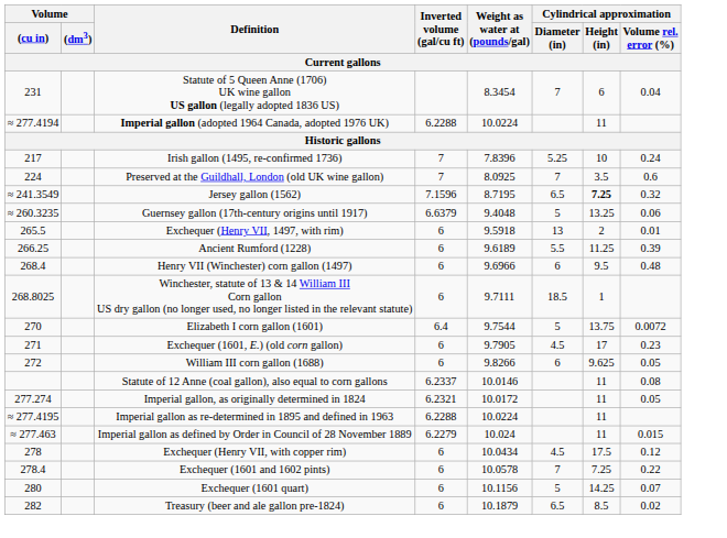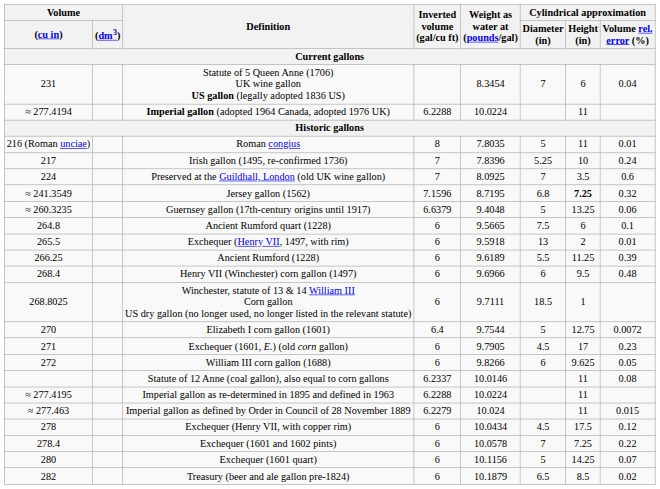+ row: 216 (Roman unciae) | Roman congius | 8 | 7.8035 | 5 | 11 | 0.01
Jersey gallon (1562) | Cylindrical approximation / Diameter (in): 6.5 -> 6.8
+ row: 264.8 | Ancient Rumford quart (1228) | 6 | 9.5665 | 7.5 | 6 | 0.1
Elizabeth I corn gallon (1601) | Cylindrical approximation / Height (in): 13.75 -> 12.75
- row: 277.274 | Imperial gallon, as originally determined in 1824 | 6.2321 | 10.0172 | 11 | 0.05
